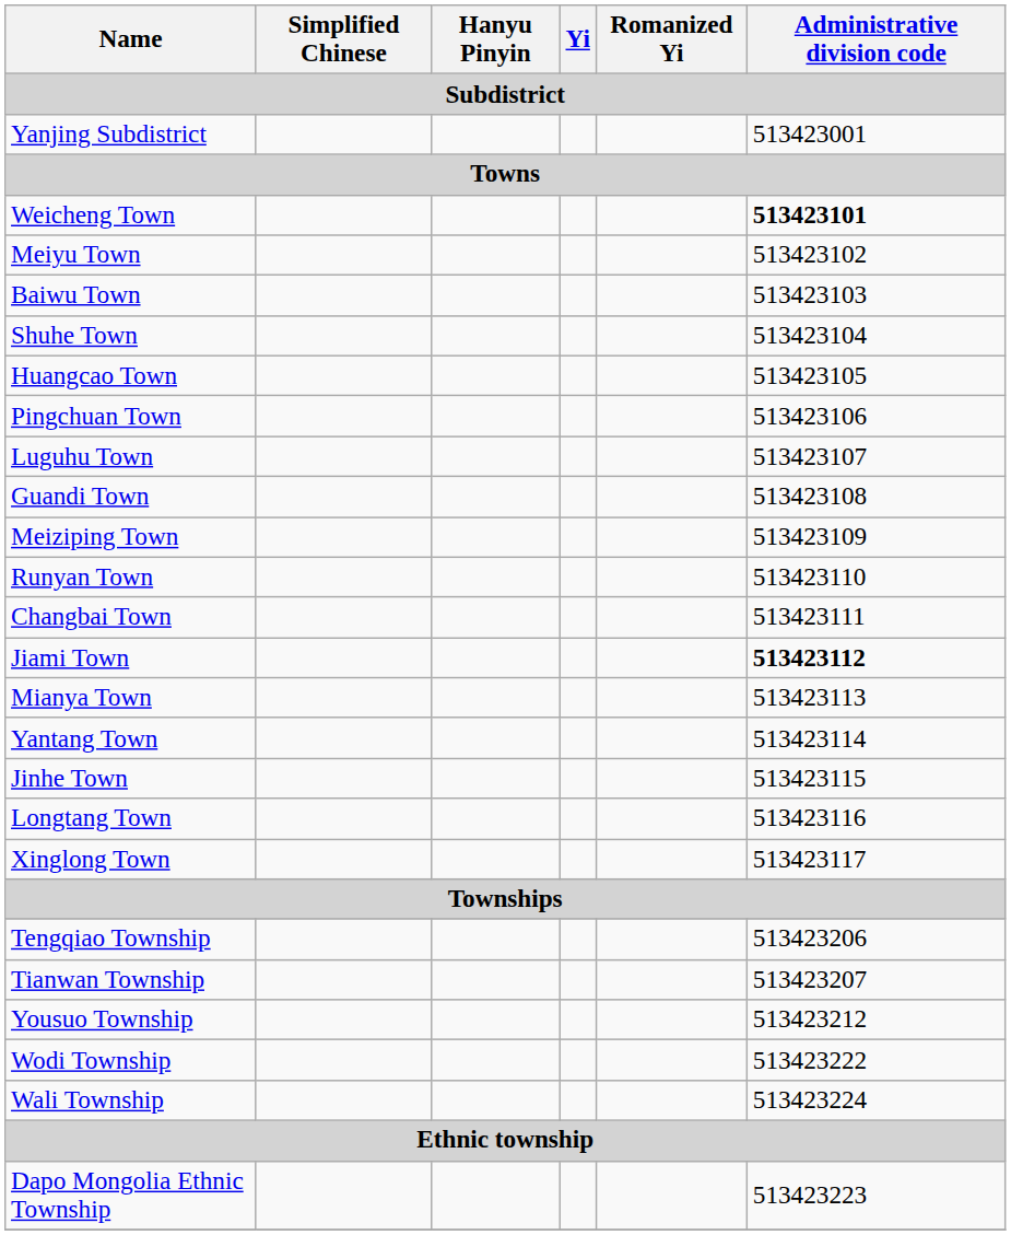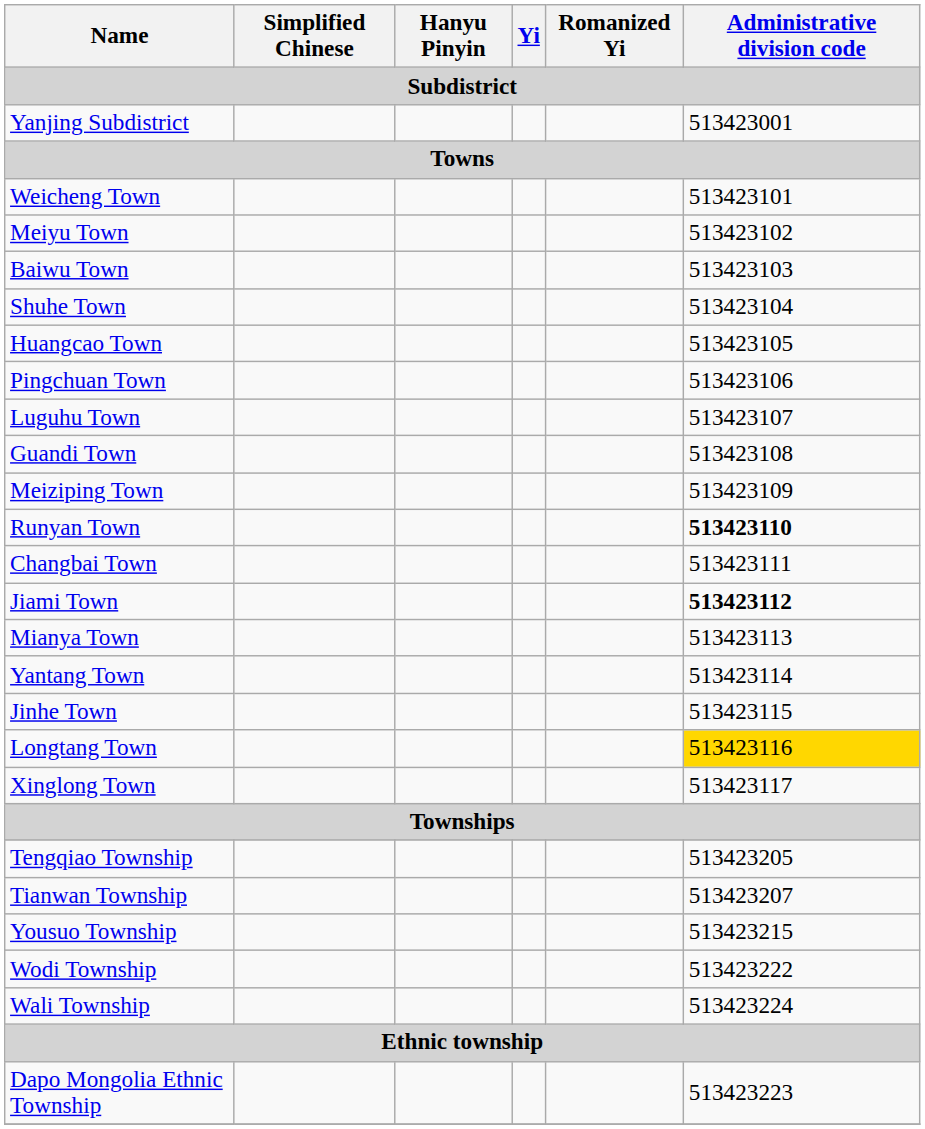Weicheng Town | Administrative division code: bold -> normal
Runyan Town | Administrative division code: normal -> bold
Longtang Town | Administrative division code: no background -> gold background
Tengqiao Township | Administrative division code: 513423206 -> 513423205
Yousuo Township | Administrative division code: 513423212 -> 513423215
